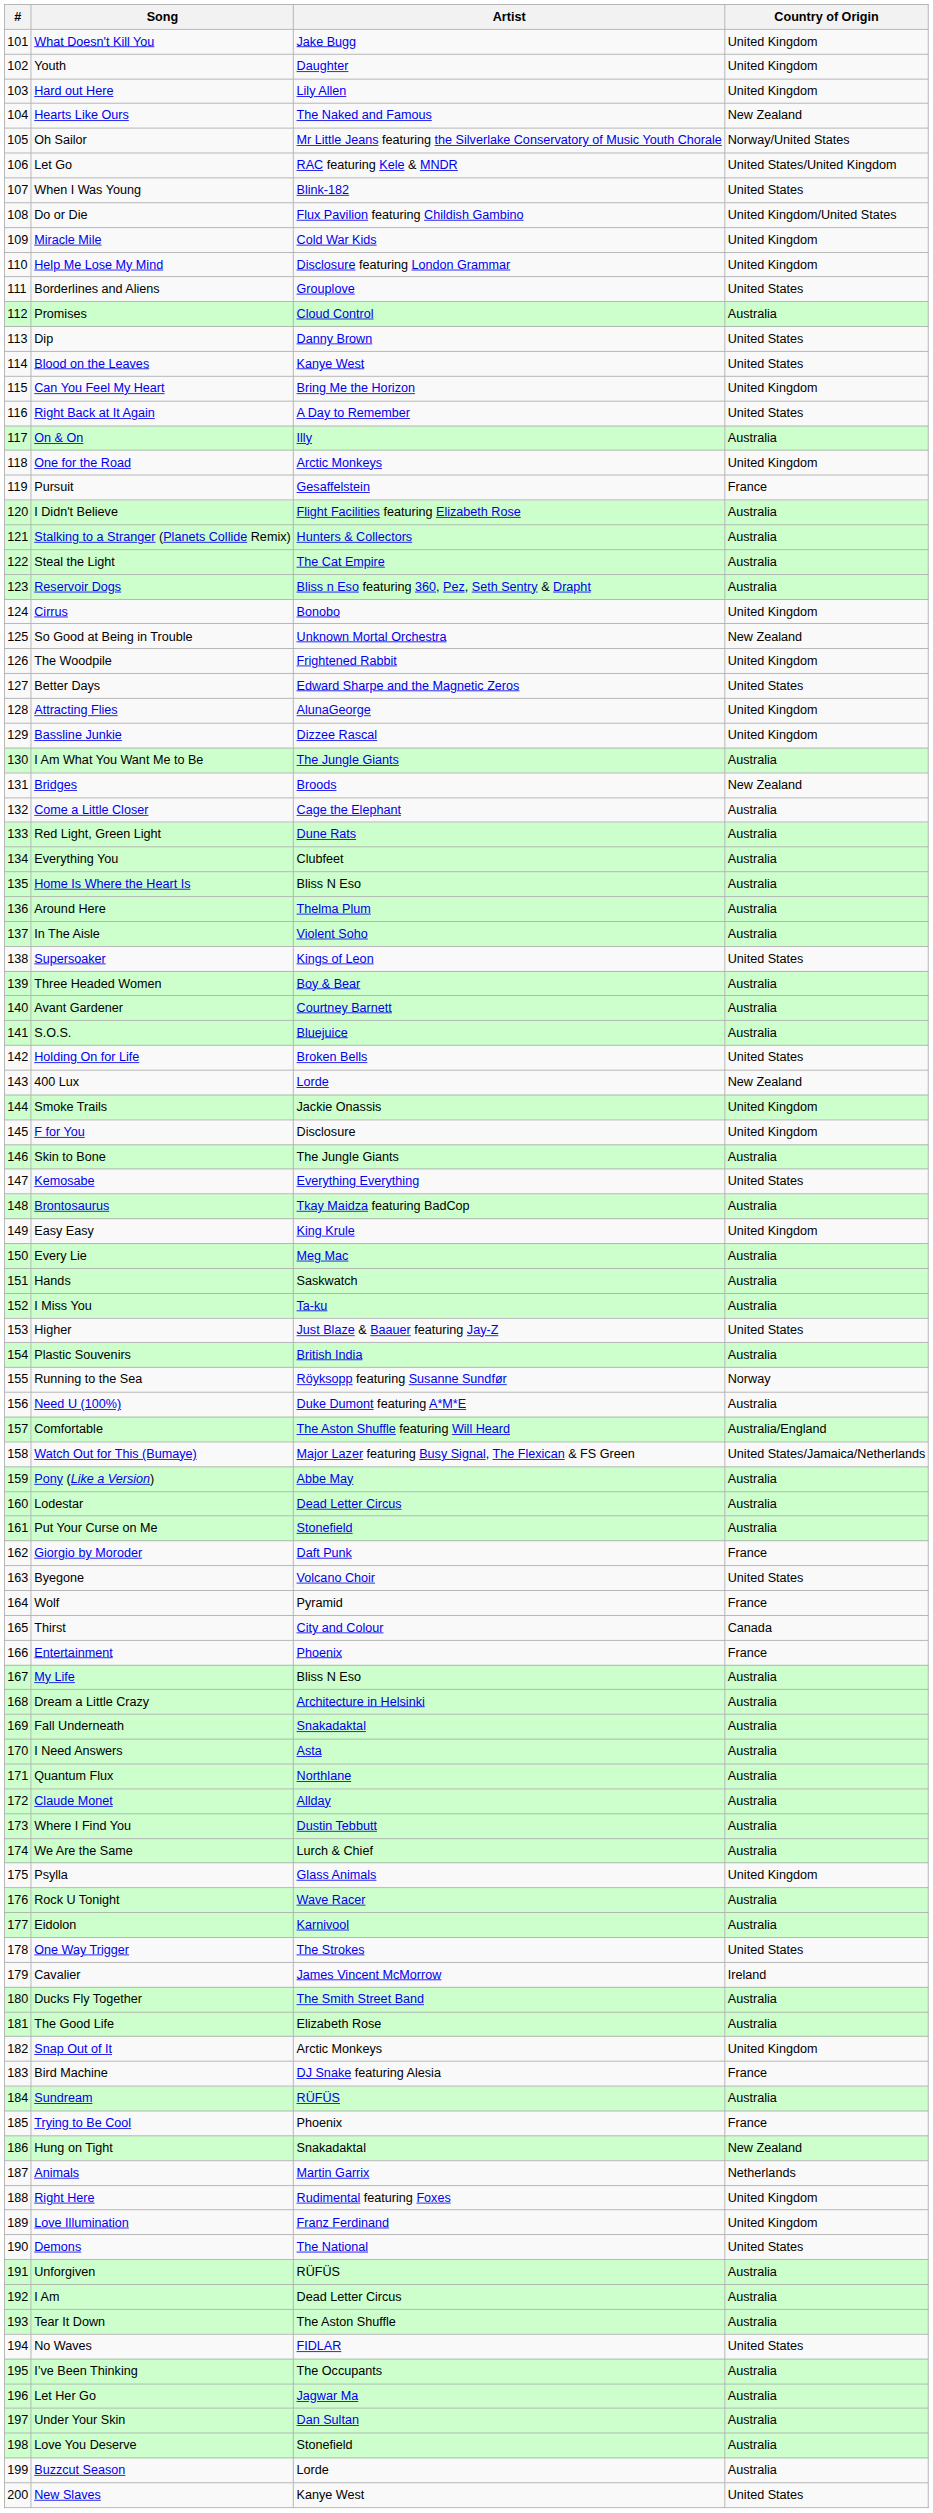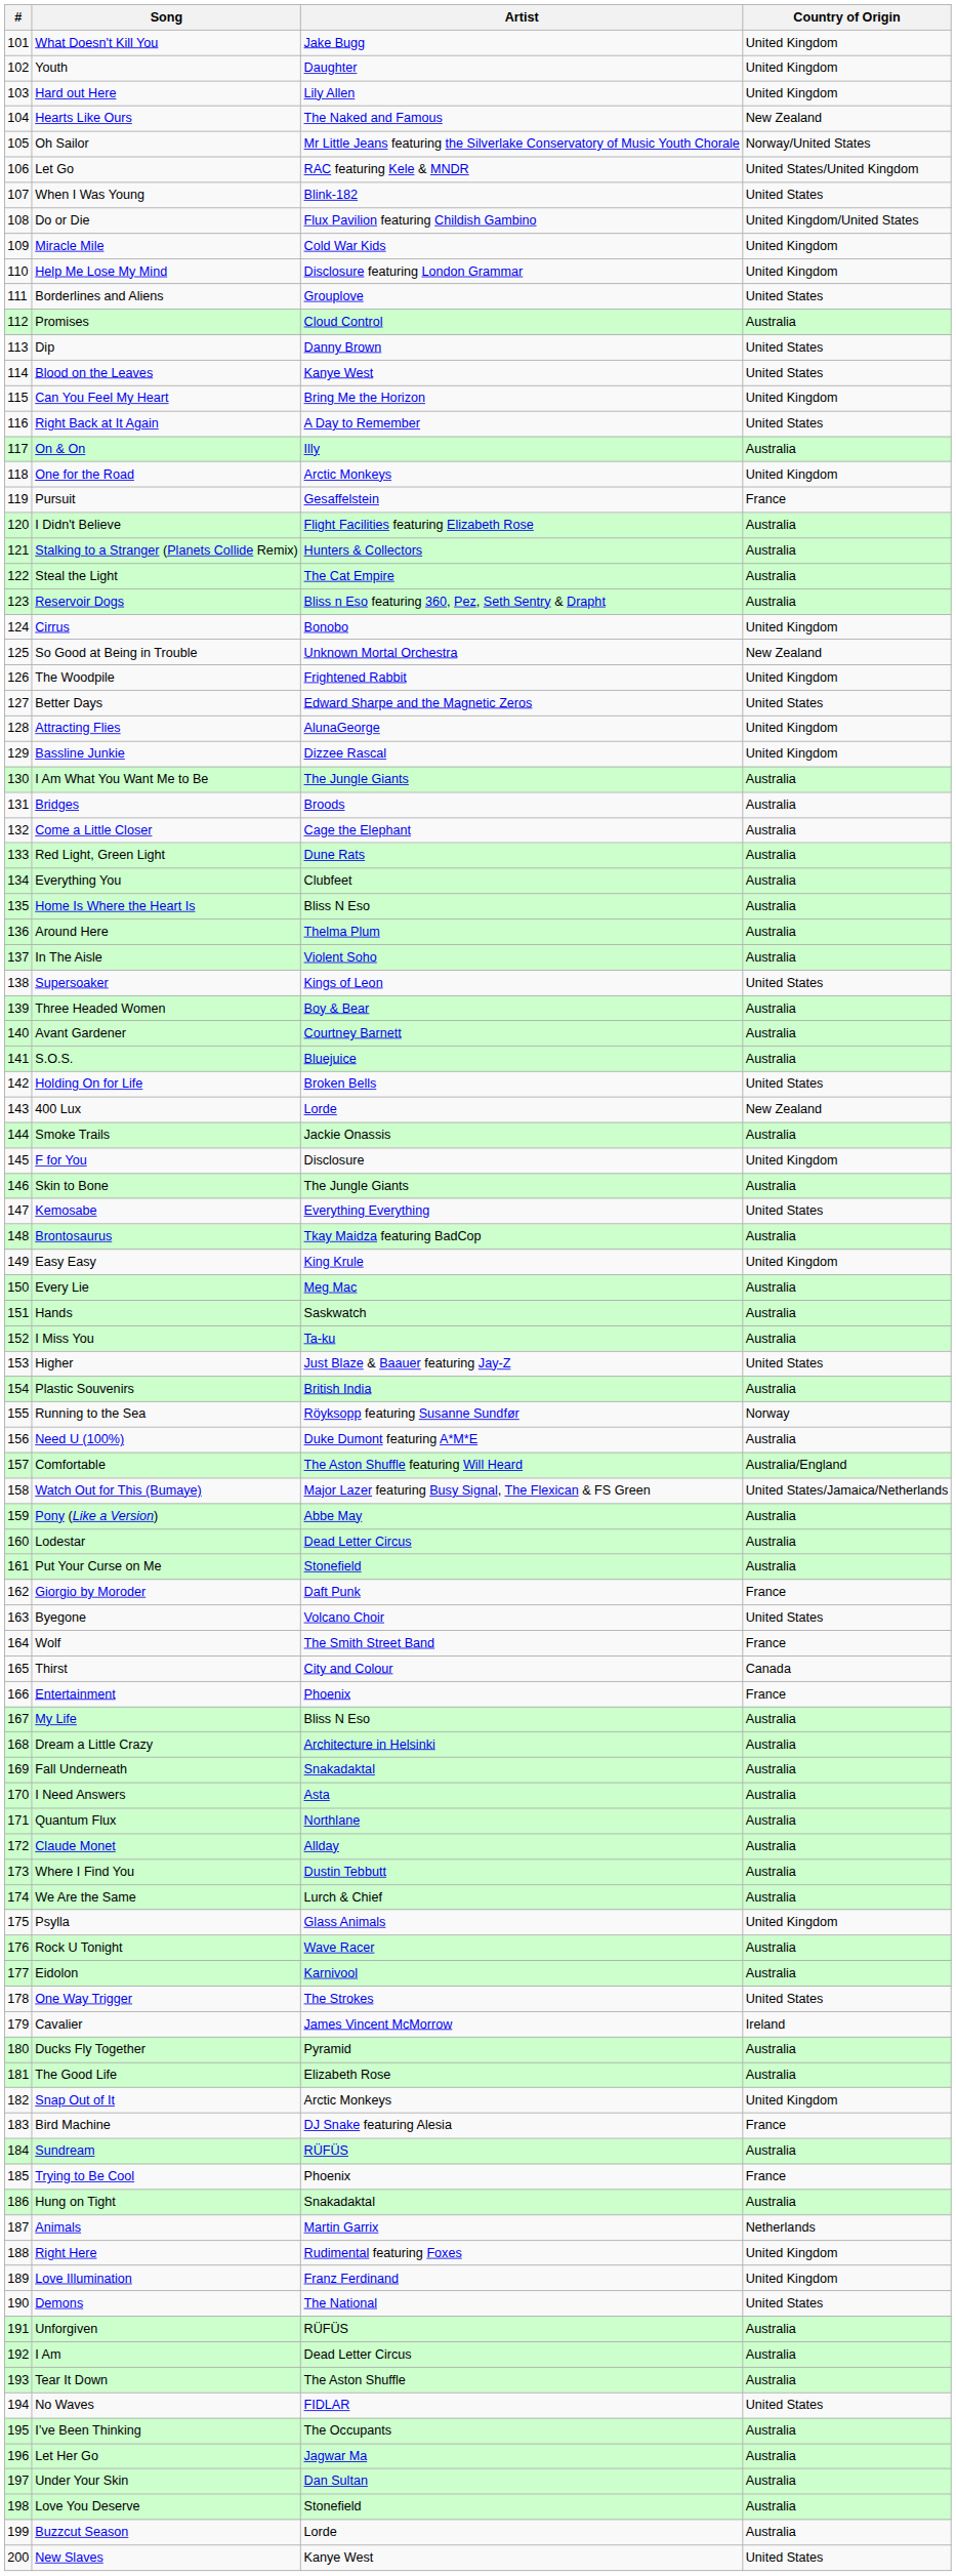Bridges | Country of Origin: New Zealand -> Australia
Smoke Trails | Country of Origin: United Kingdom -> Australia
Wolf | Artist: Pyramid -> The Smith Street Band
Ducks Fly Together | Artist: The Smith Street Band -> Pyramid
Hung on Tight | Country of Origin: New Zealand -> Australia
